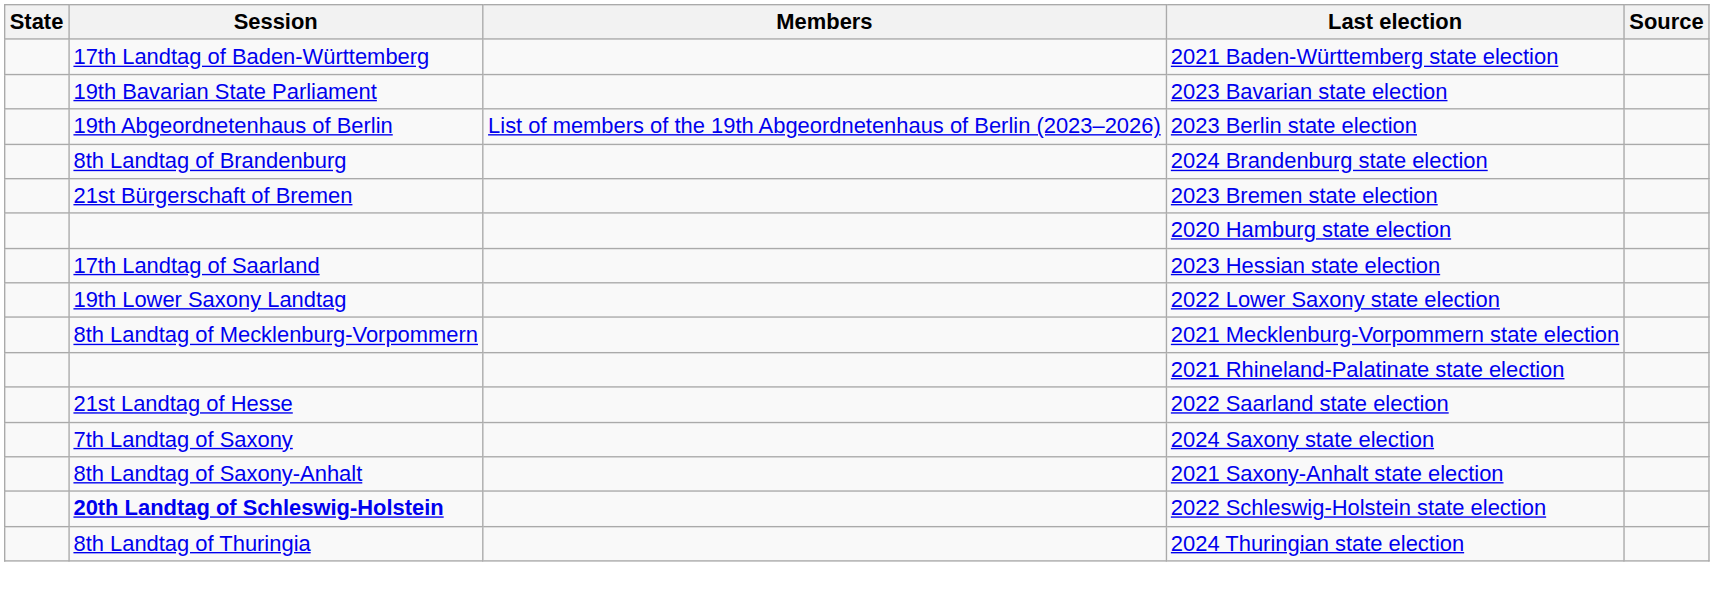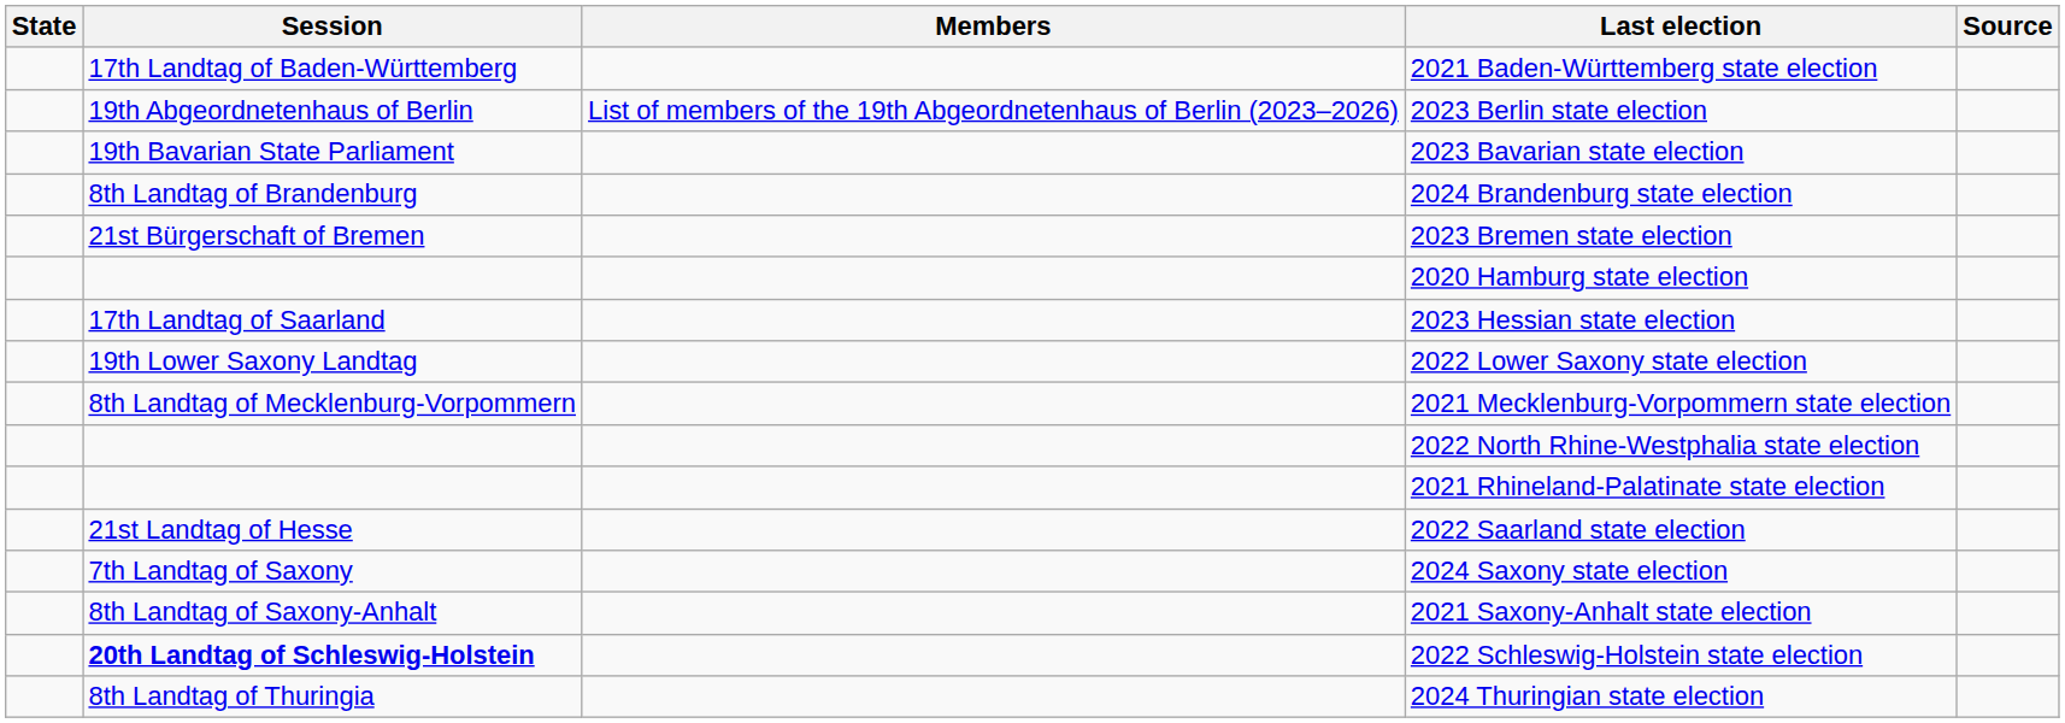rows swapped: 2023 Bavarian state election <-> 2023 Berlin state election
+ row: 2022 North Rhine-Westphalia state election
